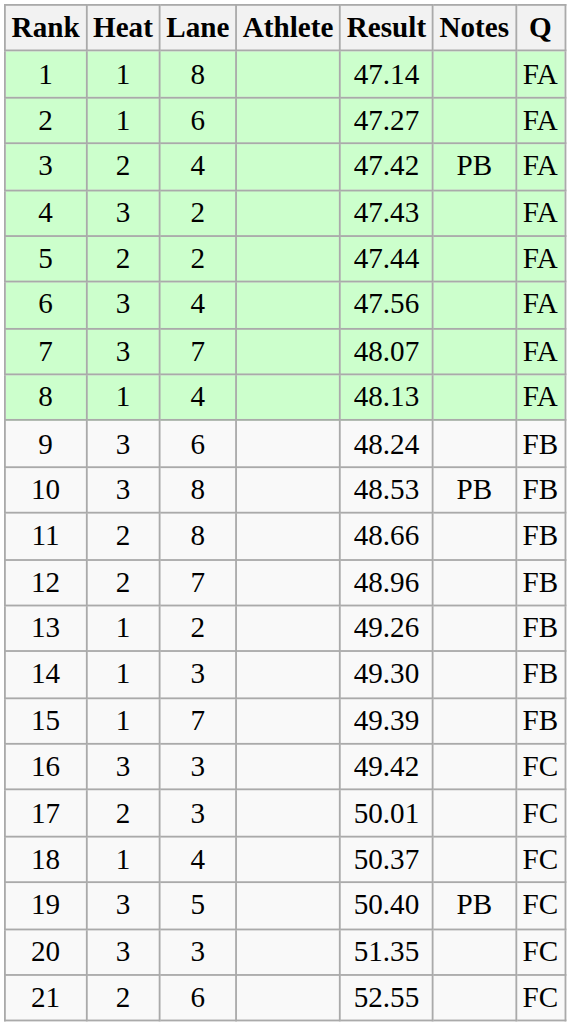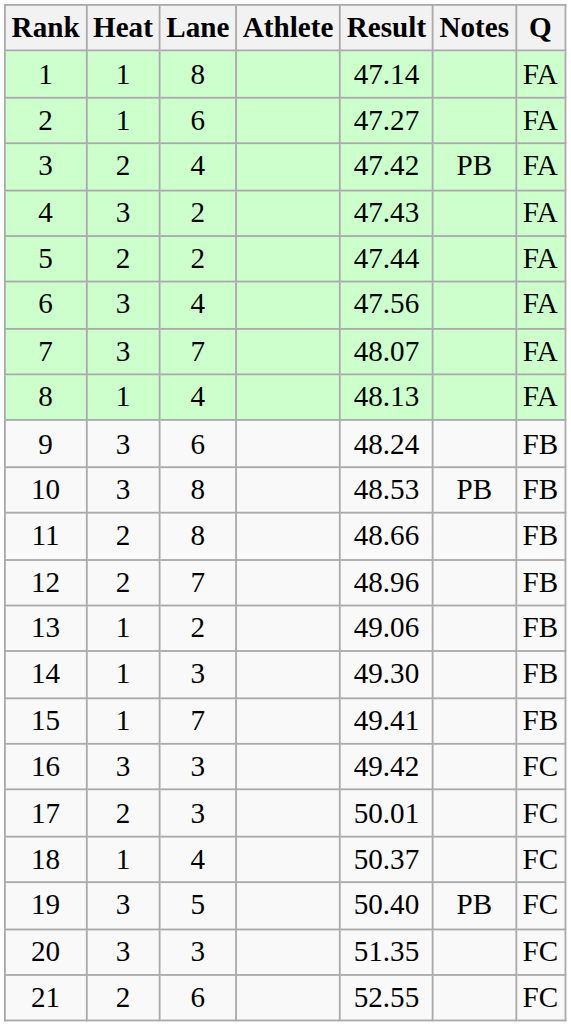13 | Result: 49.26 -> 49.06
15 | Result: 49.39 -> 49.41
